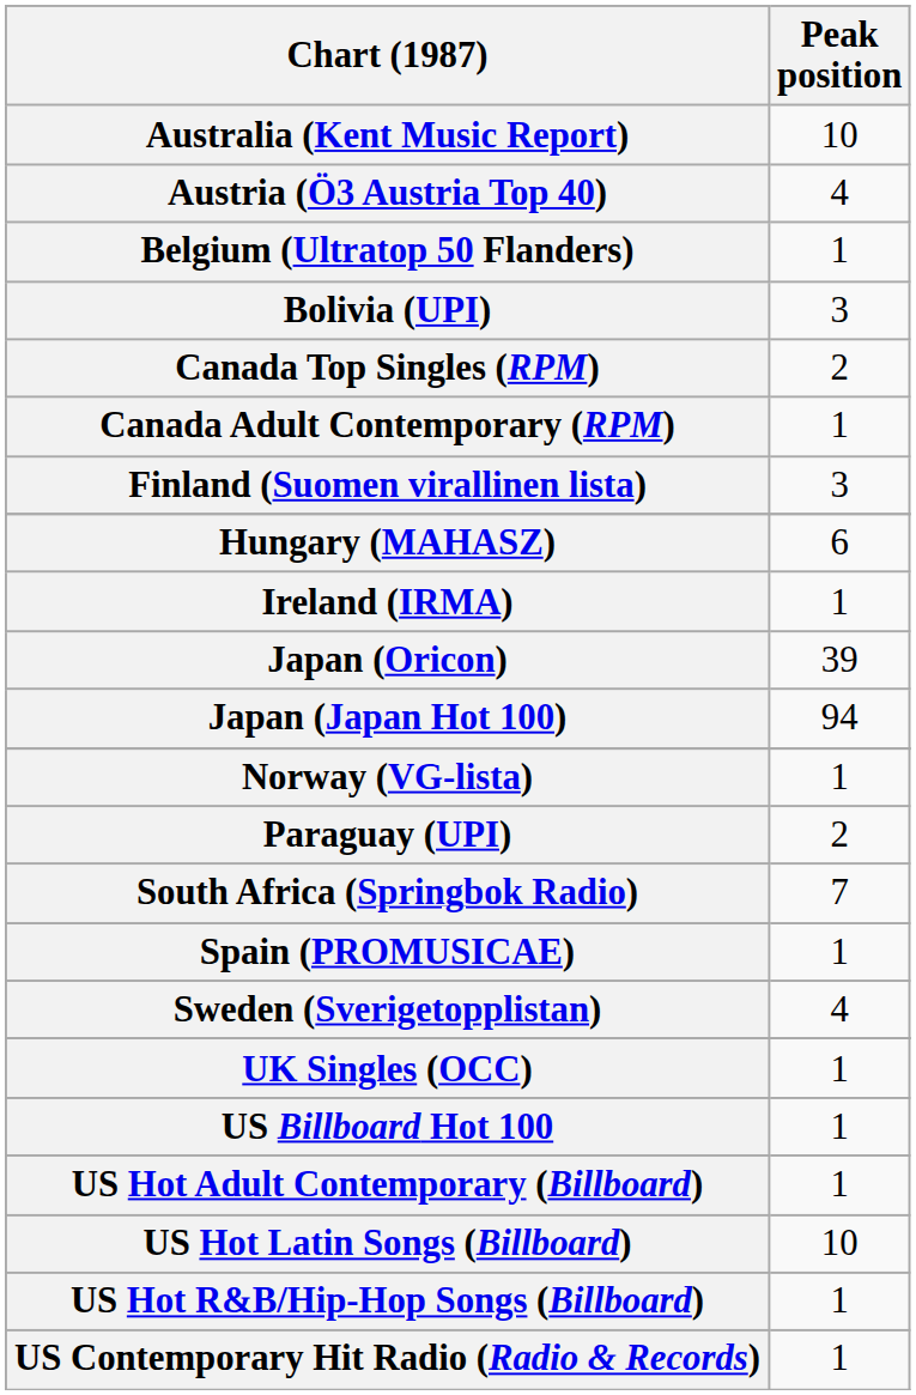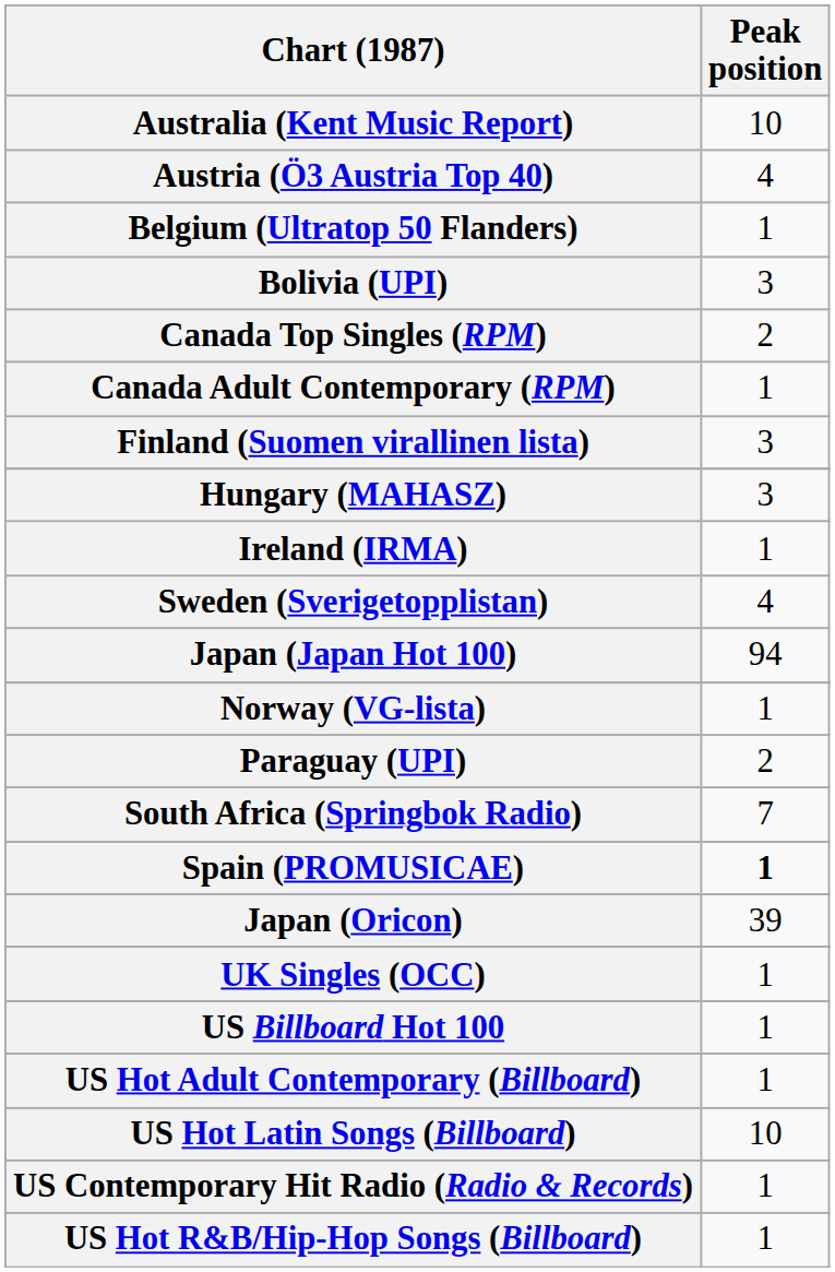Hungary (MAHASZ) | Peak position: 6 -> 3
rows swapped: Japan (Oricon) <-> Sweden (Sverigetopplistan)
Spain (PROMUSICAE) | Peak position: normal -> bold
rows swapped: US Hot R&B/Hip-Hop Songs (Billboard) <-> US Contemporary Hit Radio (Radio & Records)
